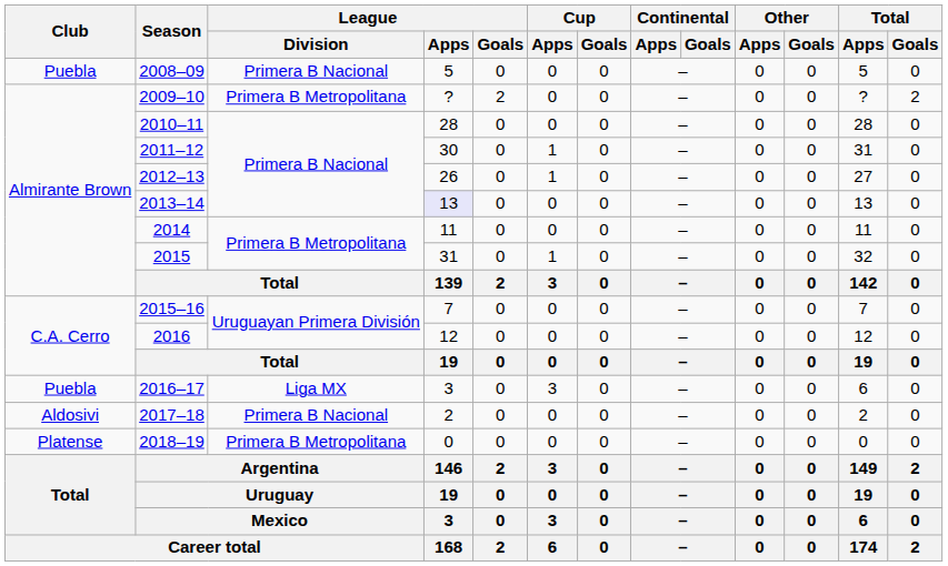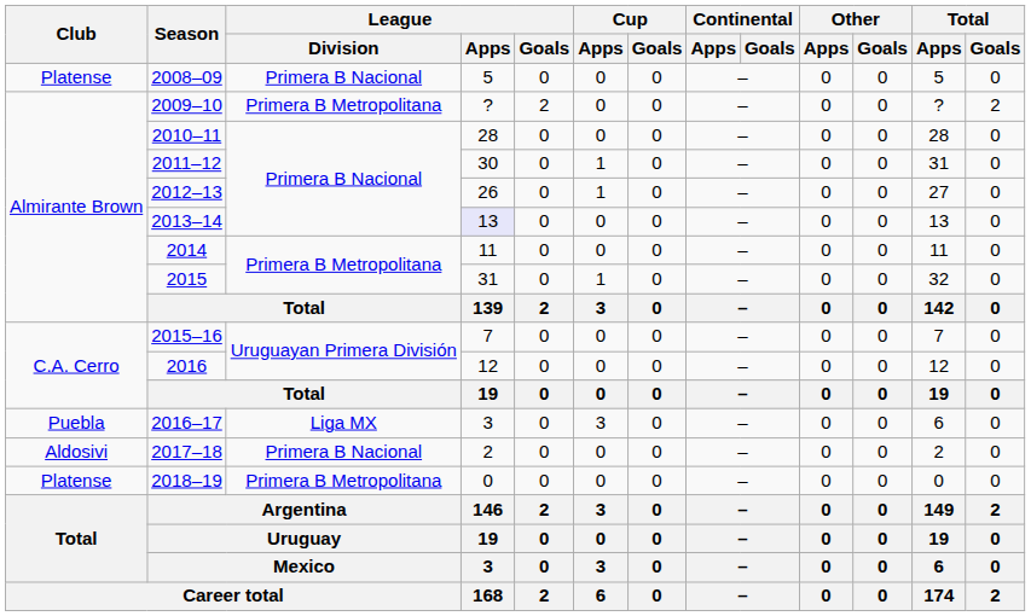2008–09 | Club: Puebla -> Platense
